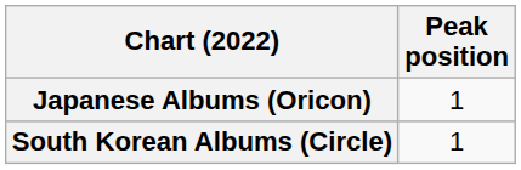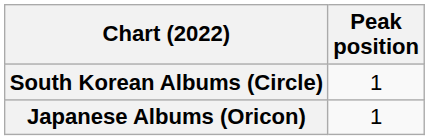rows swapped: Japanese Albums (Oricon) <-> South Korean Albums (Circle)
